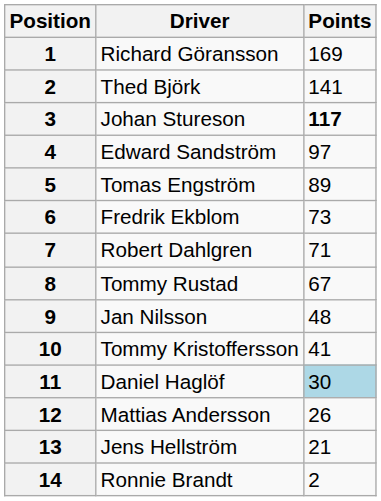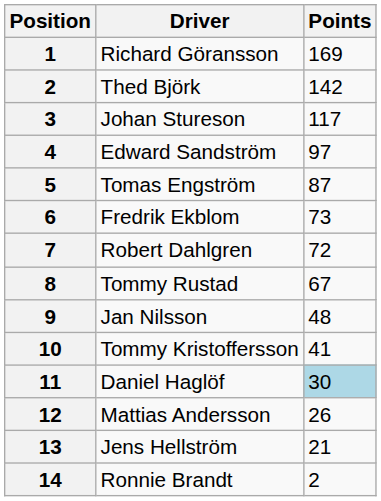Thed Björk | Points: 141 -> 142
Johan Stureson | Points: bold -> normal
Tomas Engström | Points: 89 -> 87
Robert Dahlgren | Points: 71 -> 72
